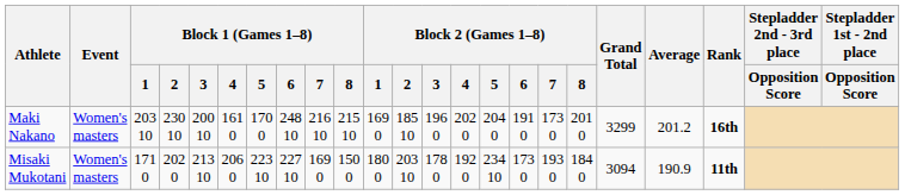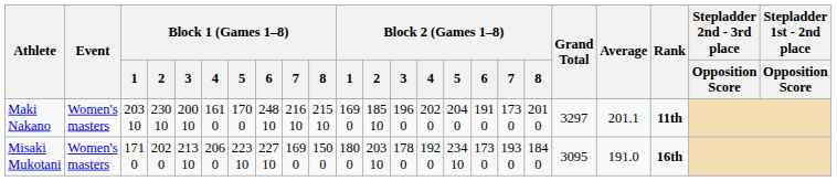Maki Nakano | Grand Total: 3299 -> 3297
Maki Nakano | Average: 201.2 -> 201.1
Maki Nakano | Rank: 16th -> 11th
Misaki Mukotani | Grand Total: 3094 -> 3095
Misaki Mukotani | Average: 190.9 -> 191.0
Misaki Mukotani | Rank: 11th -> 16th
